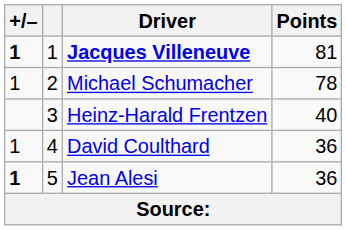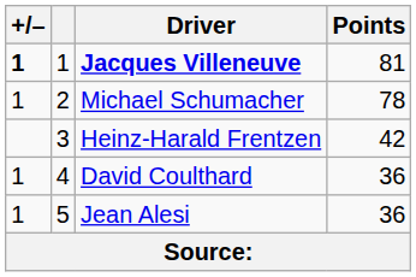Heinz-Harald Frentzen | Points: 40 -> 42
Jean Alesi | +/–: bold -> normal
